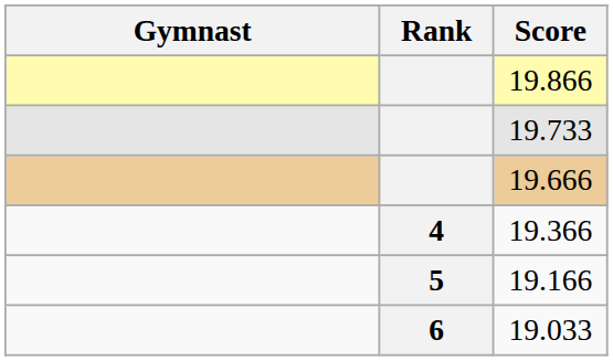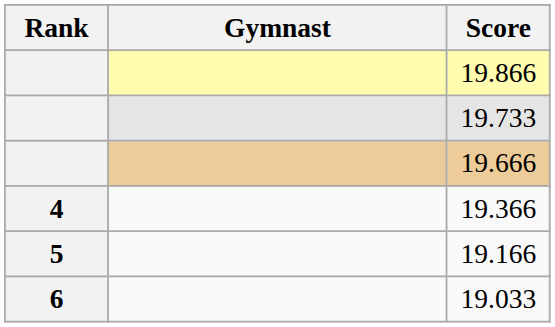columns swapped: Rank <-> Gymnast
